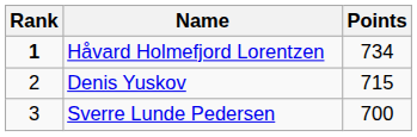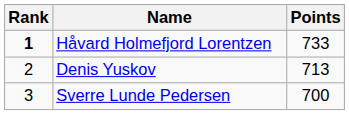Håvard Holmefjord Lorentzen | Points: 734 -> 733
Denis Yuskov | Points: 715 -> 713
